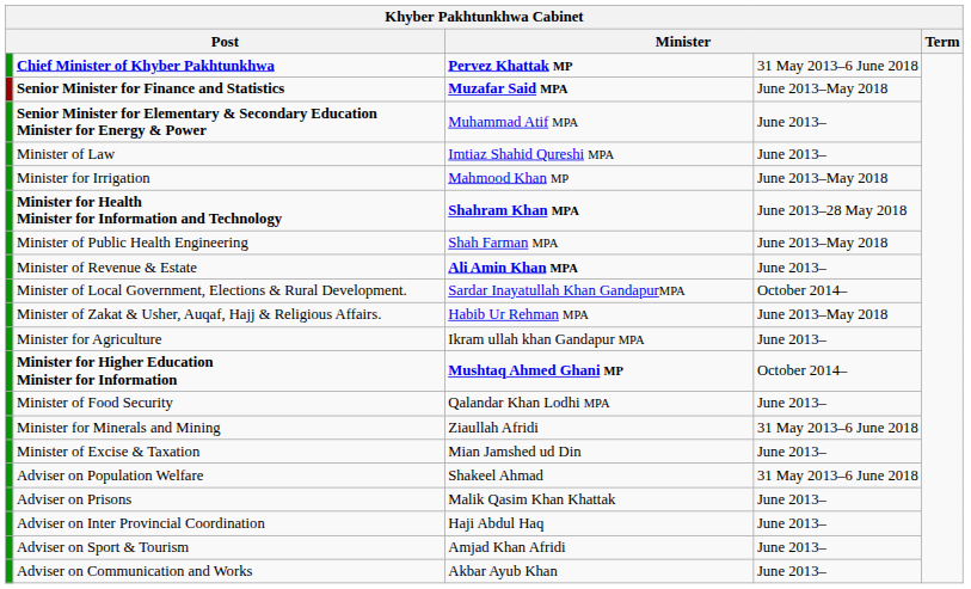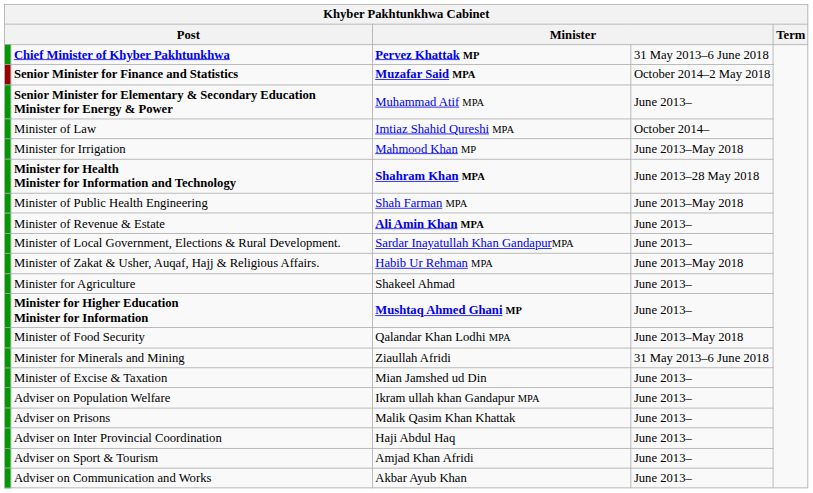Senior Minister for Finance and Statistics | column 4: June 2013–May 2018 -> October 2014–2 May 2018
Minister of Law | column 4: June 2013– -> October 2014–
Minister of Local Government, Elections & Rural Development. | column 4: October 2014– -> June 2013–
Minister for Agriculture | column 3: Ikram ullah khan Gandapur MPA -> Shakeel Ahmad
Minister for Higher Education Minister for Information | column 4: October 2014– -> June 2013–
Minister of Food Security | column 4: June 2013– -> June 2013–May 2018
Adviser on Population Welfare | column 3: Shakeel Ahmad -> Ikram ullah khan Gandapur MPA
Adviser on Population Welfare | column 4: 31 May 2013–6 June 2018 -> June 2013–
